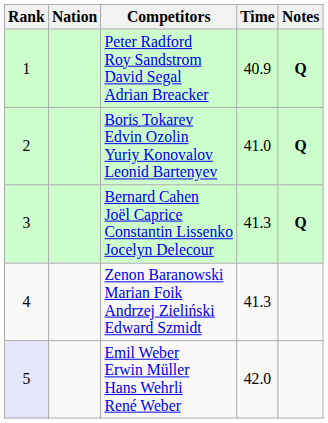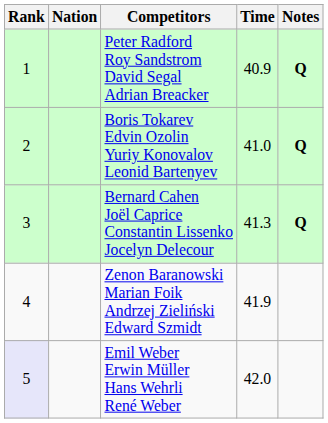Zenon Baranowski Marian Foik Andrzej Zieliński Edward Szmidt | Time: 41.3 -> 41.9
